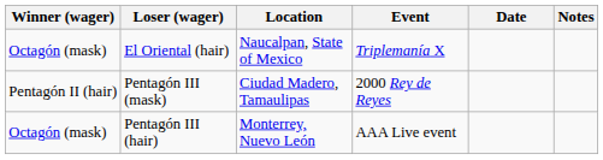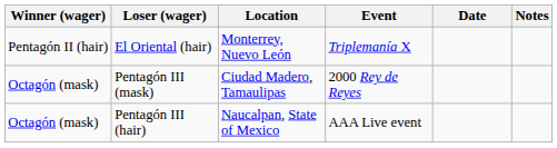El Oriental (hair) | Winner (wager): Octagón (mask) -> Pentagón II (hair)
El Oriental (hair) | Location: Naucalpan, State of Mexico -> Monterrey, Nuevo León
Pentagón III (mask) | Winner (wager): Pentagón II (hair) -> Octagón (mask)
Pentagón III (hair) | Location: Monterrey, Nuevo León -> Naucalpan, State of Mexico
